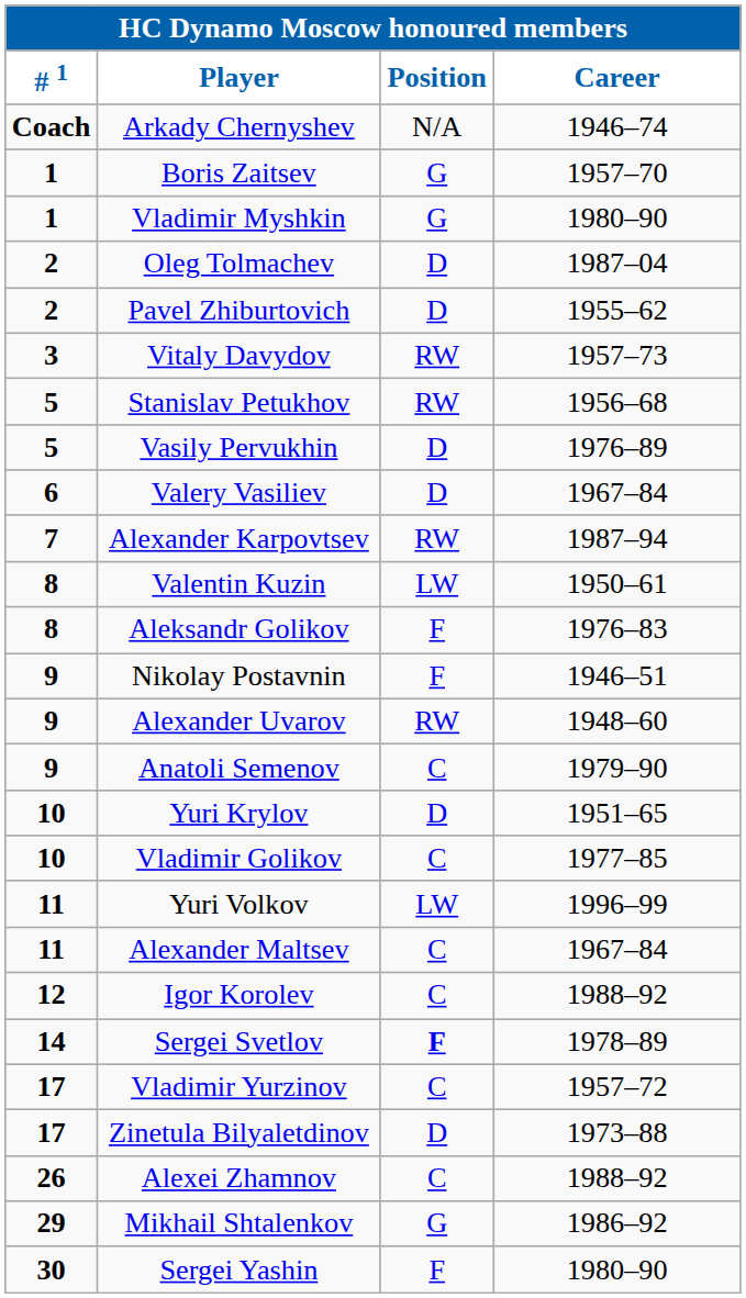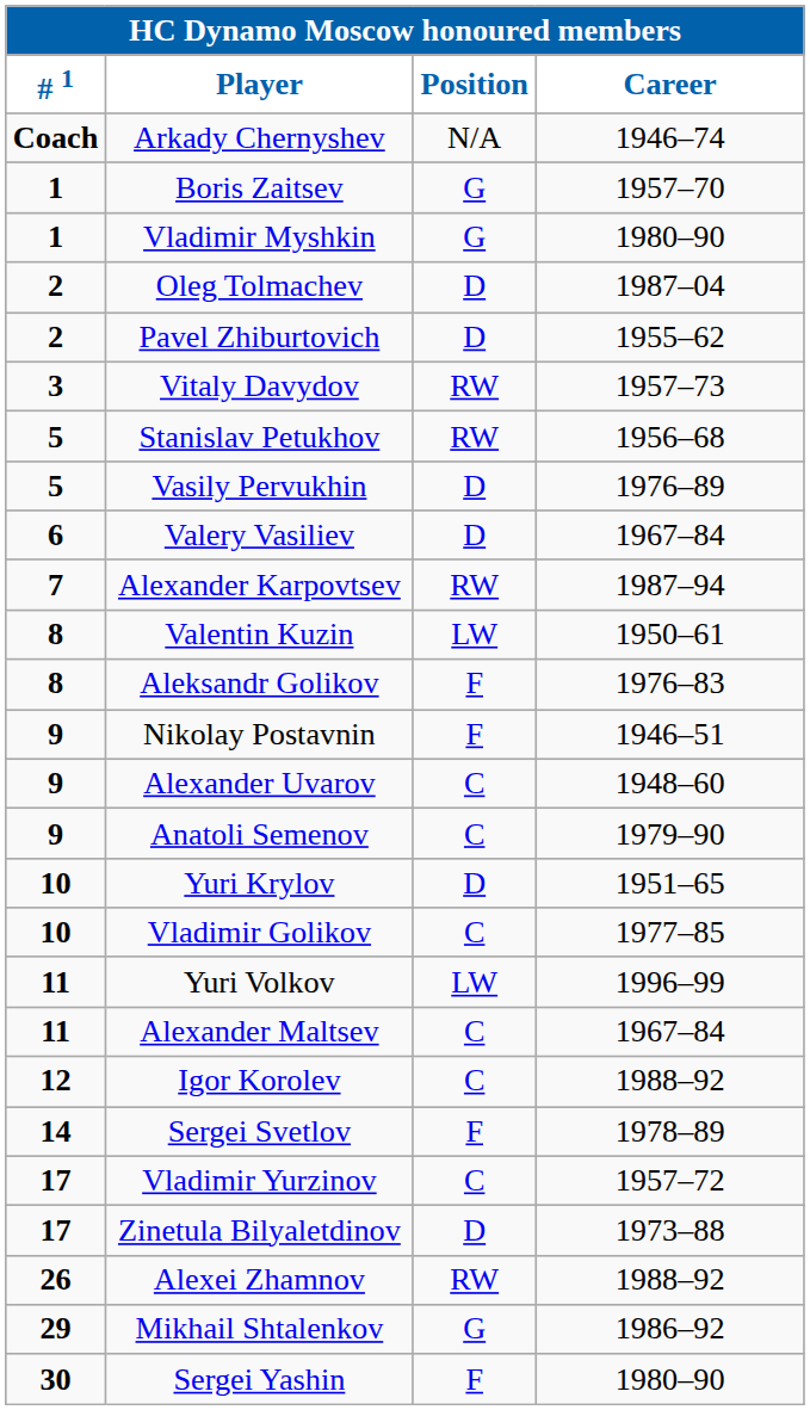Alexander Uvarov | Position: RW -> C
Sergei Svetlov | Position: bold -> normal
Alexei Zhamnov | Position: C -> RW
